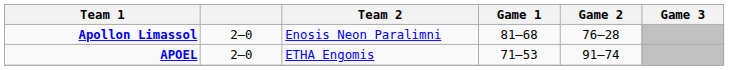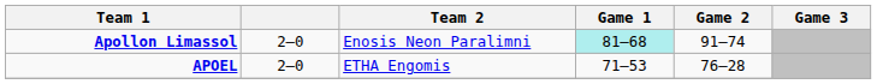Apollon Limassol | Game 1: no background -> paleturquoise background
Apollon Limassol | Game 2: 76–28 -> 91–74
APOEL | Game 2: 91–74 -> 76–28
